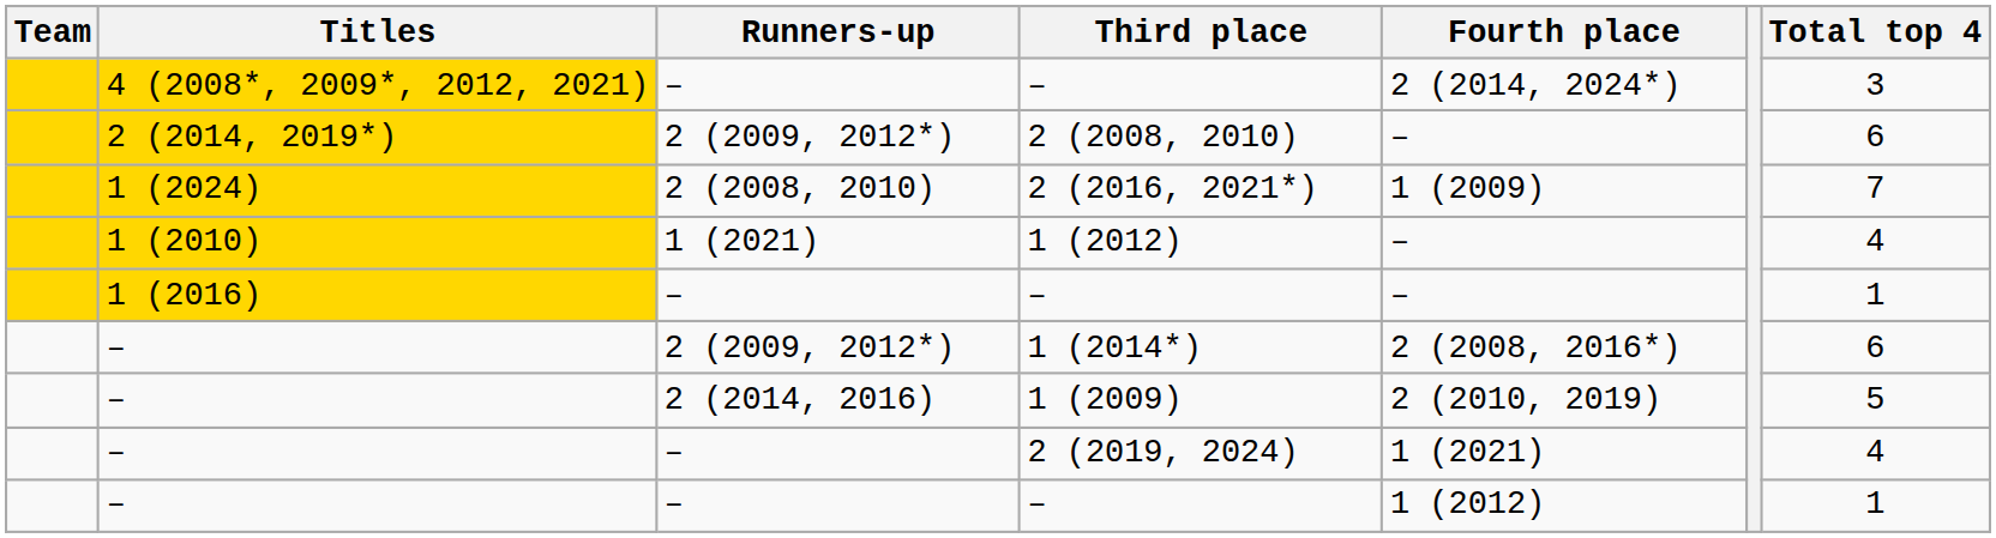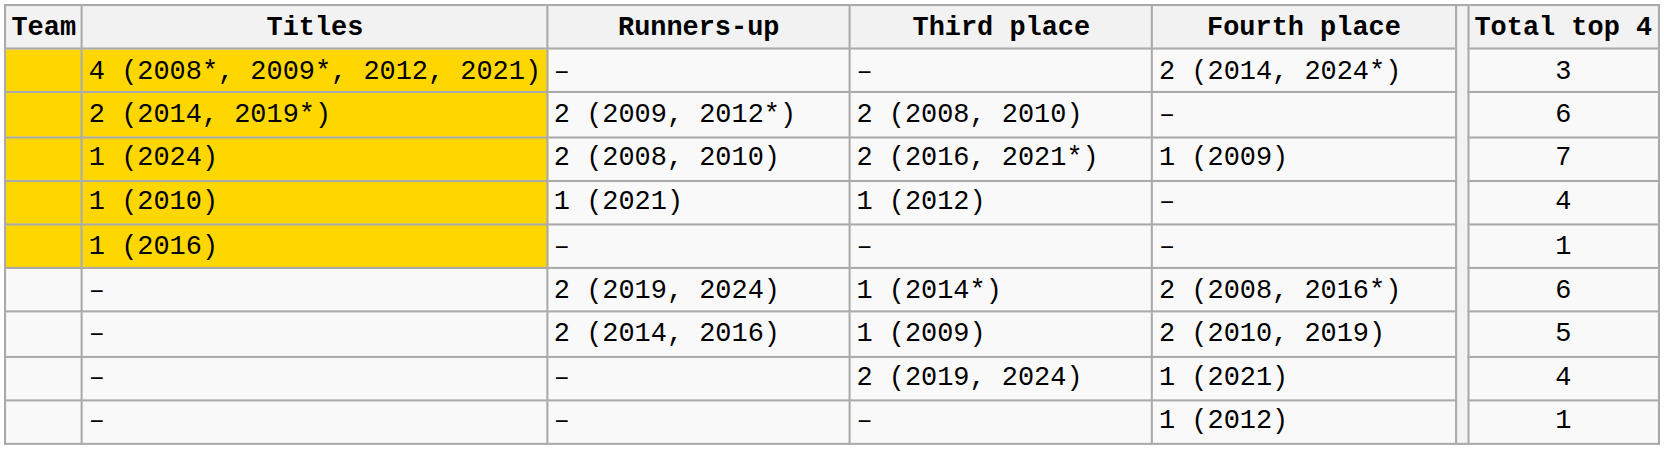1 (2014*) | Runners-up: 2 (2009, 2012*) -> 2 (2019, 2024)
